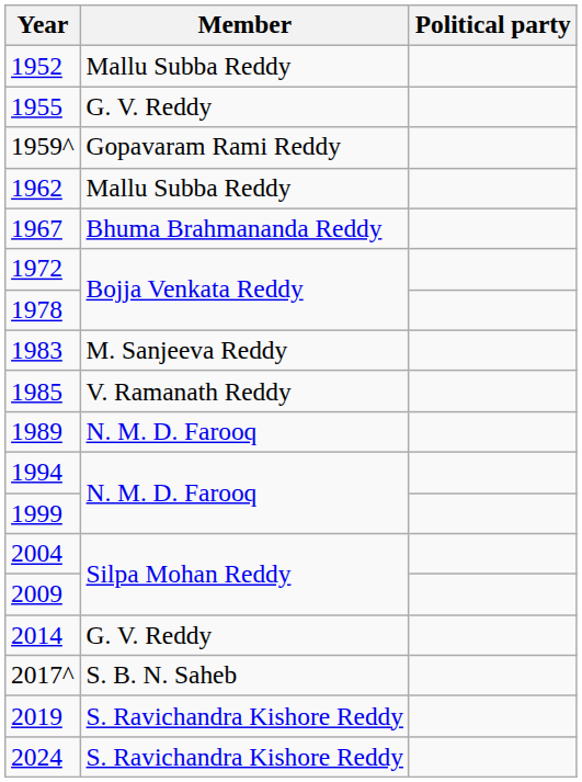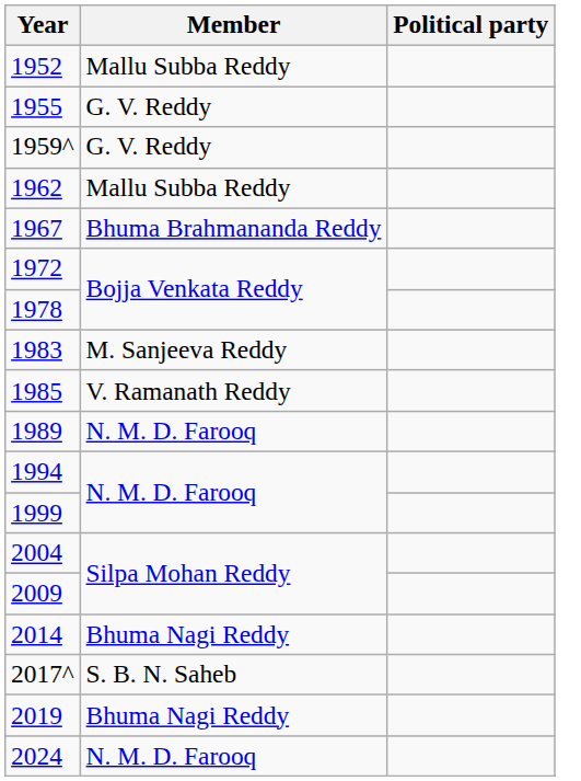1959^ | Member: Gopavaram Rami Reddy -> G. V. Reddy
2014 | Member: G. V. Reddy -> Bhuma Nagi Reddy
2019 | Member: S. Ravichandra Kishore Reddy -> Bhuma Nagi Reddy
2024 | Member: S. Ravichandra Kishore Reddy -> N. M. D. Farooq
